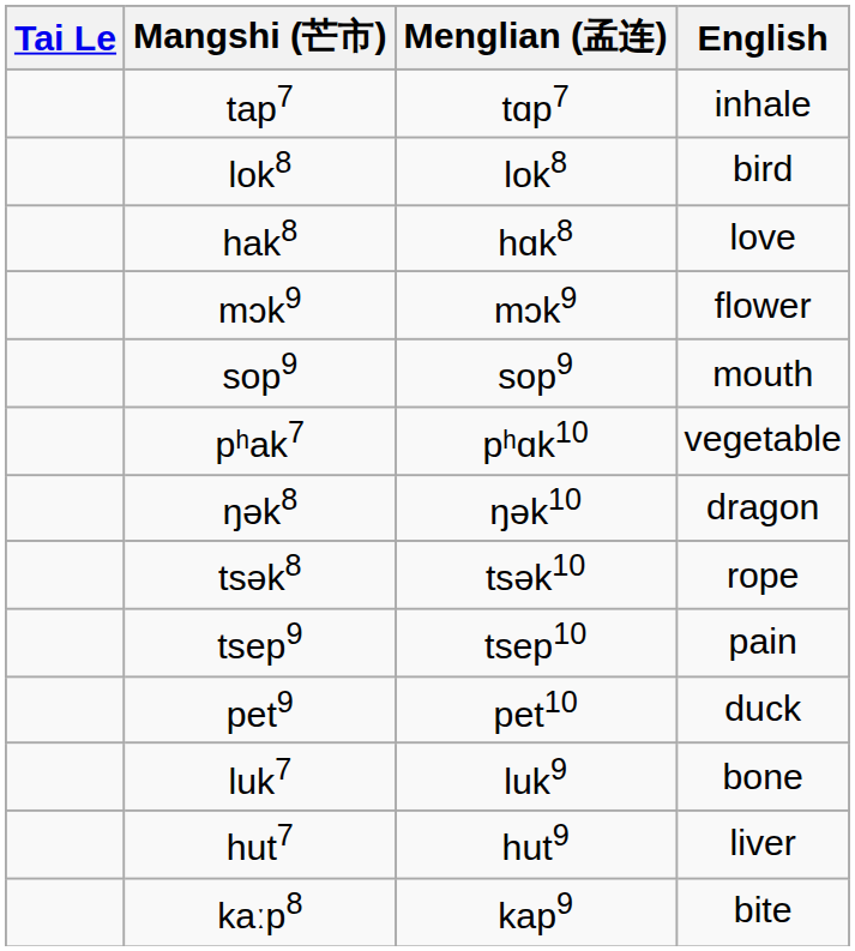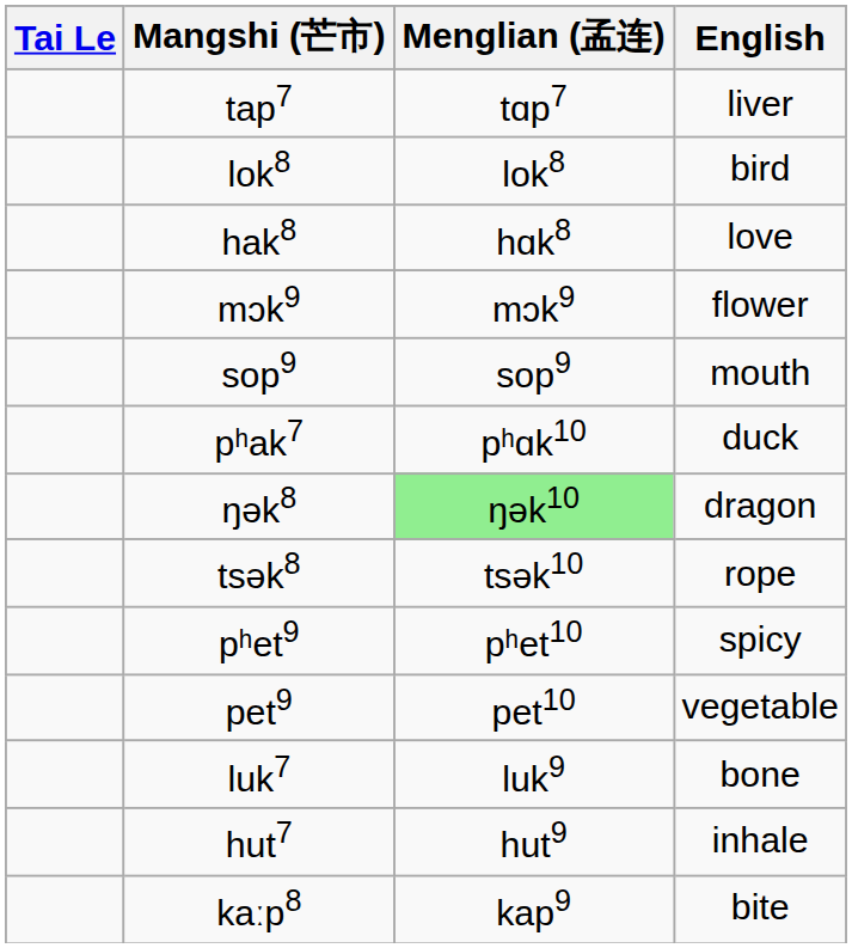tap7 | English: inhale -> liver
pʰak7 | English: vegetable -> duck
ŋək8 | Menglian (孟连): no background -> lightgreen background
- row: tsep9 | tsep10 | pain
+ row: pʰet9 | pʰet10 | spicy
pet9 | English: duck -> vegetable
hut7 | English: liver -> inhale
